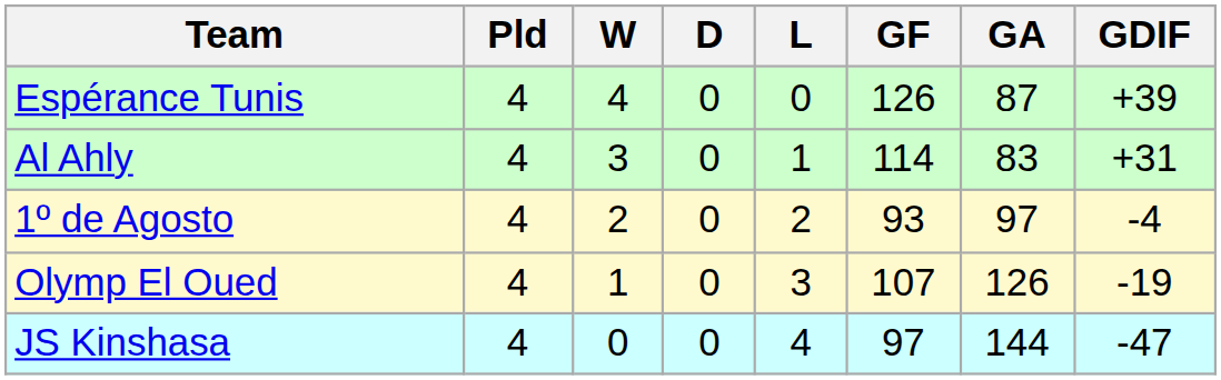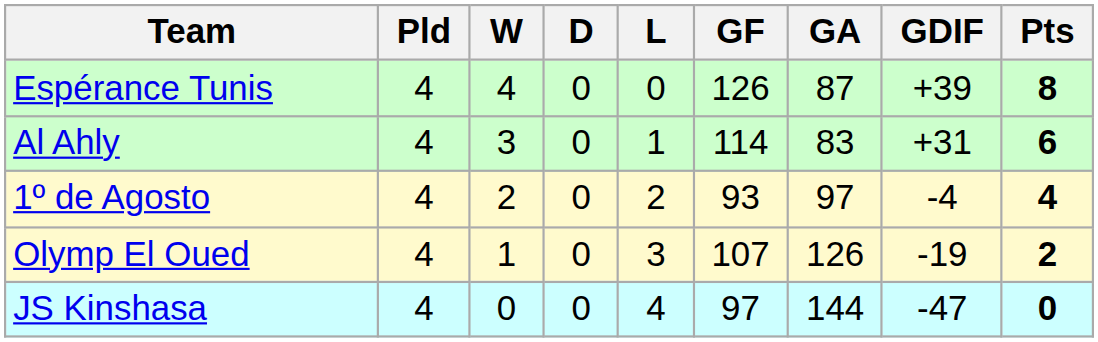+ column: Pts | 8 | 6 | 4 | 2 | 0
